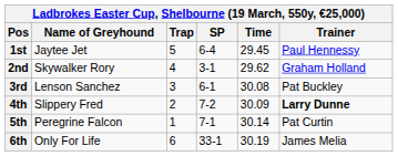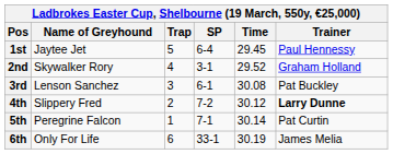2nd | Time: 29.62 -> 29.52
4th | Time: 30.09 -> 30.12
